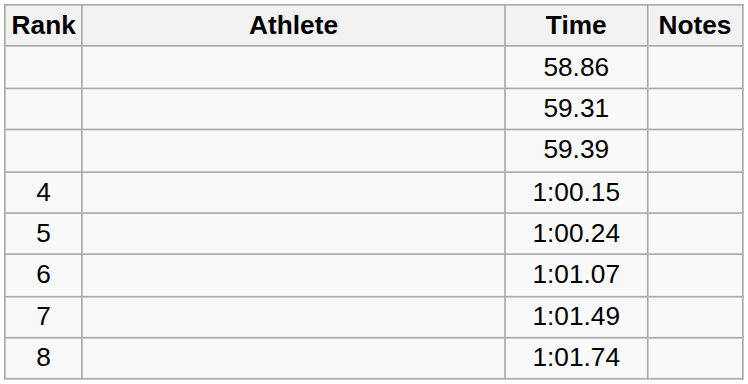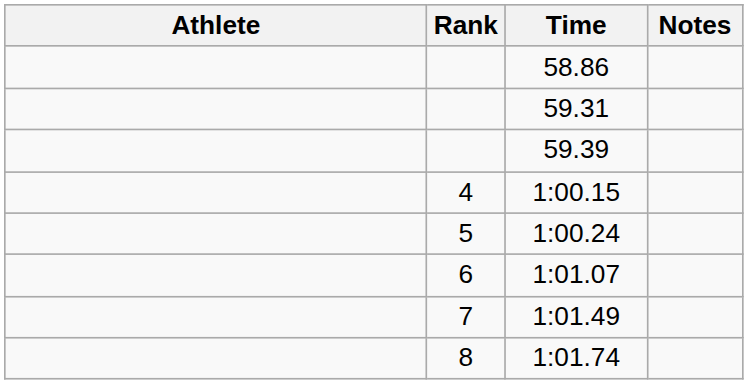columns swapped: Rank <-> Athlete
